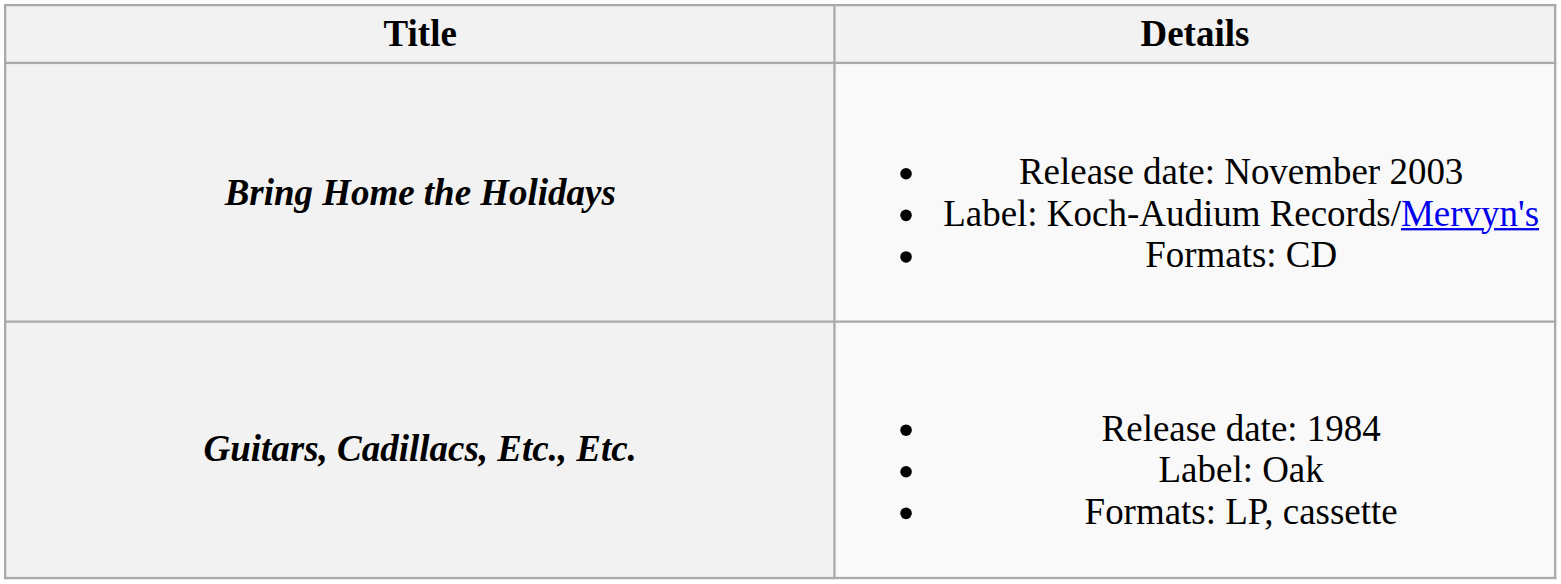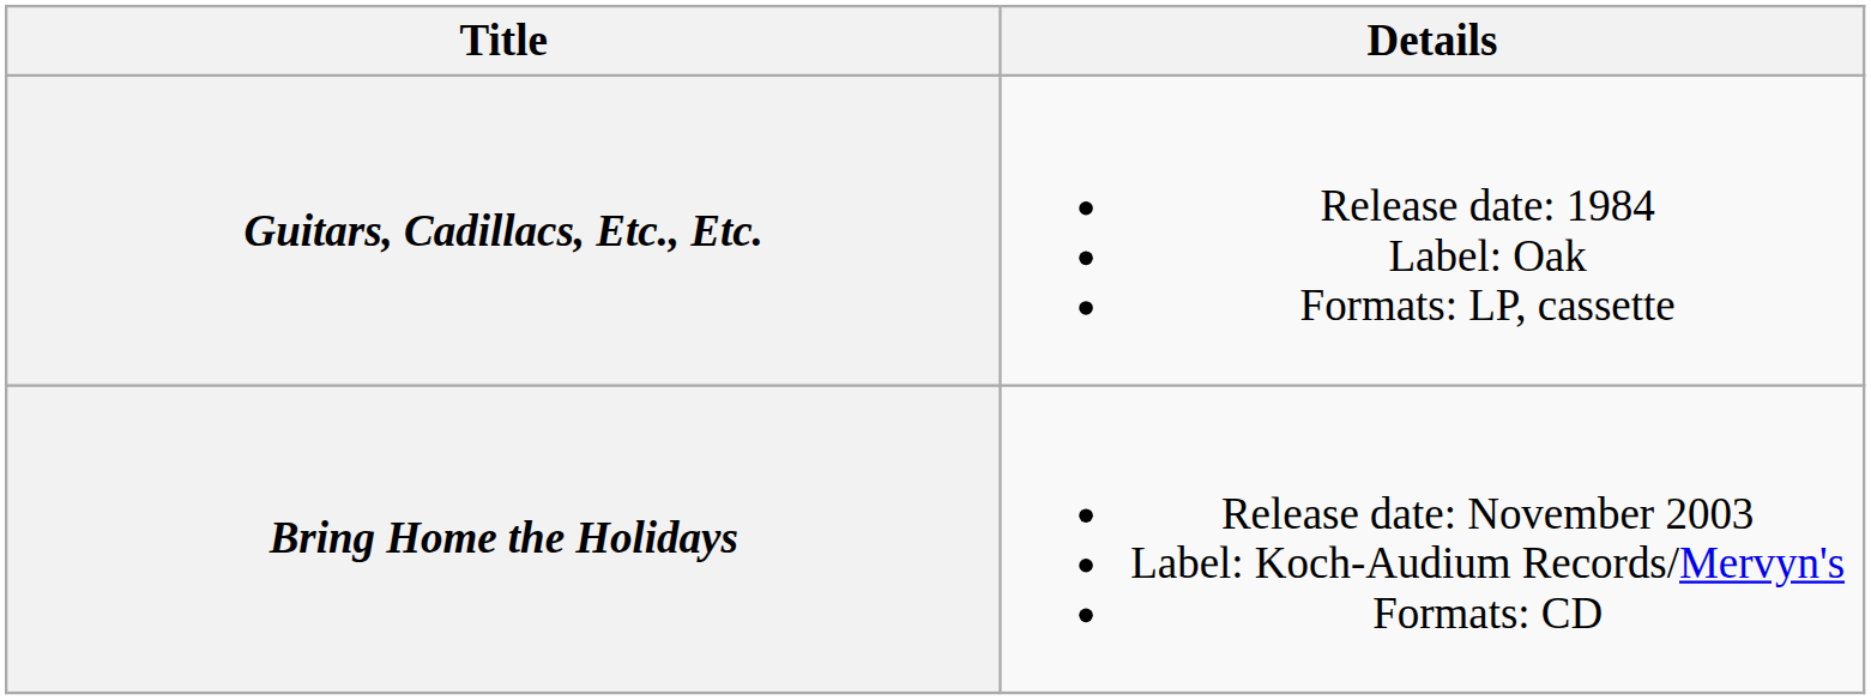rows swapped: Guitars, Cadillacs, Etc., Etc. <-> Bring Home the Holidays
